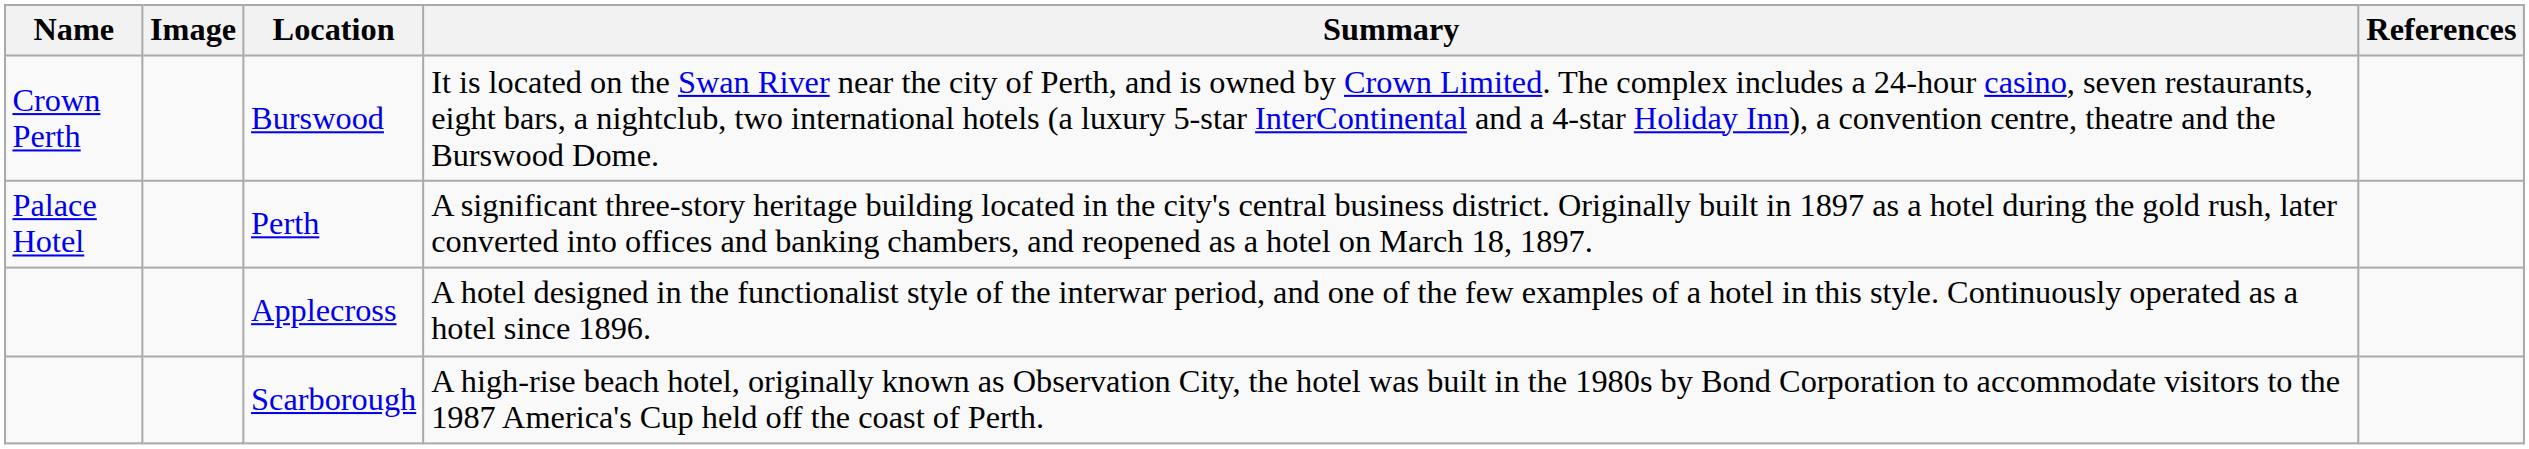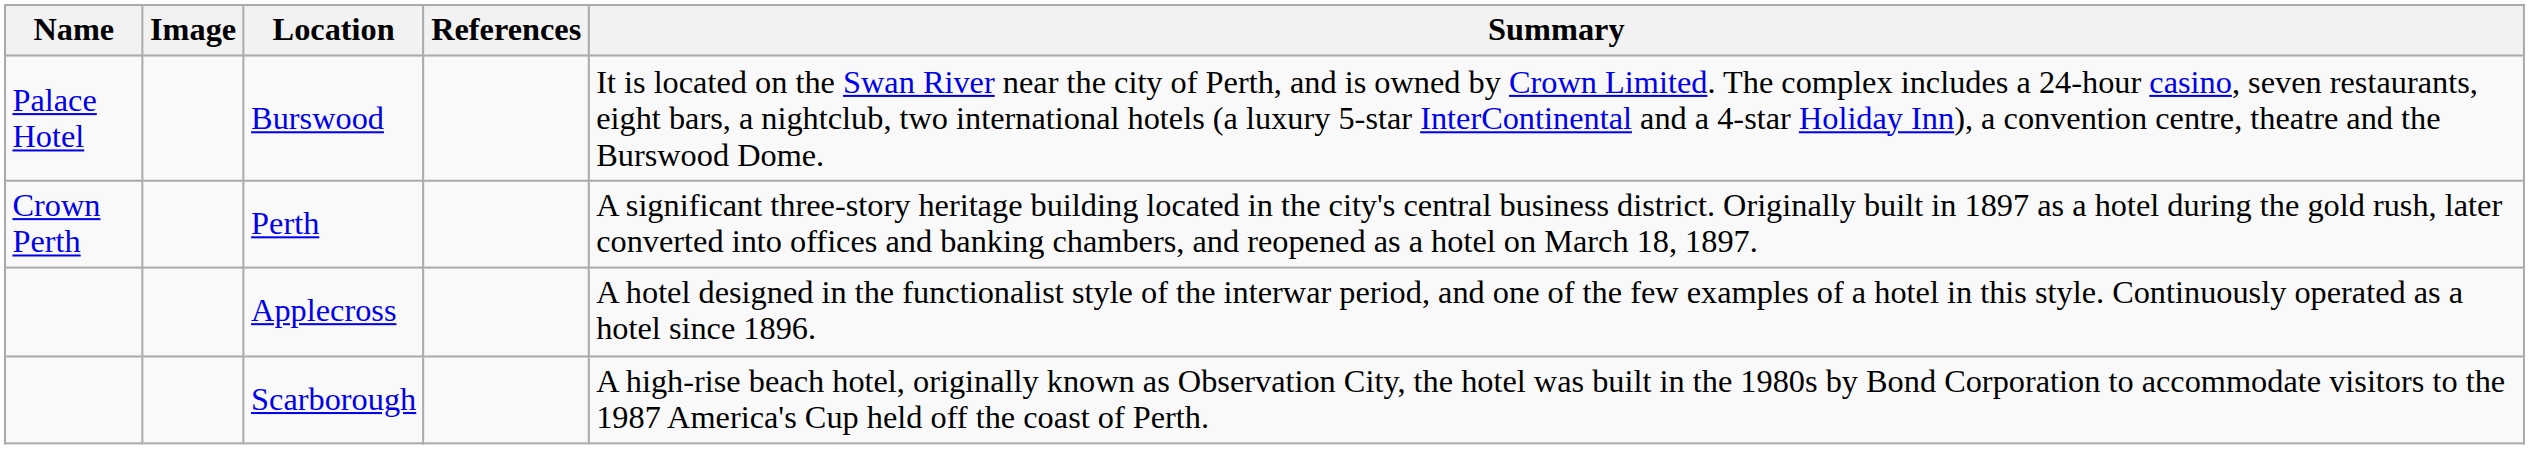columns swapped: Summary <-> References
Burswood | Name: Crown Perth -> Palace Hotel
Perth | Name: Palace Hotel -> Crown Perth
